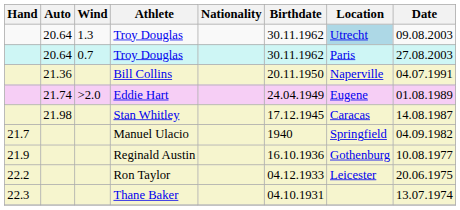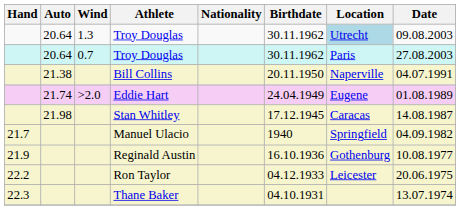Bill Collins | Auto: 21.36 -> 21.38
